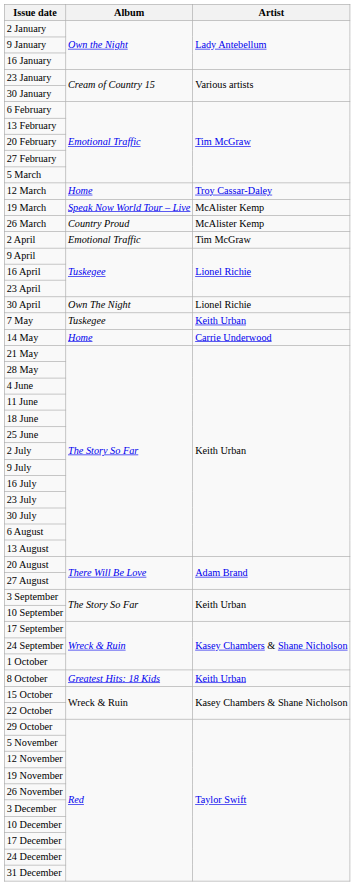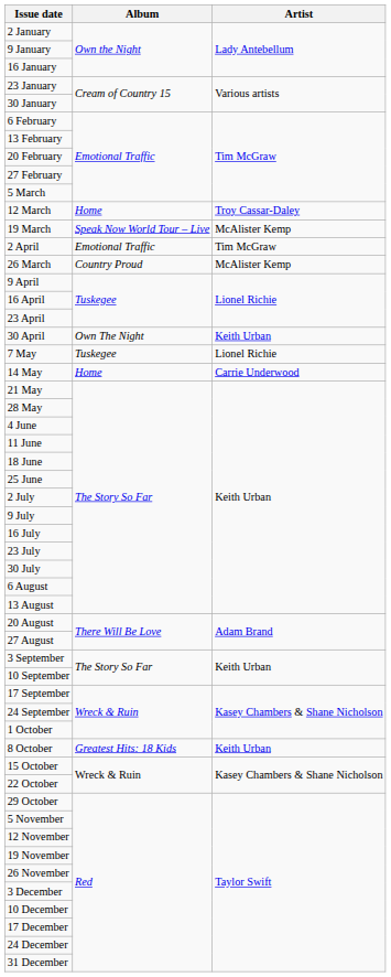rows swapped: 26 March <-> 2 April
30 April | Artist: Lionel Richie -> Keith Urban
7 May | Artist: Keith Urban -> Lionel Richie
